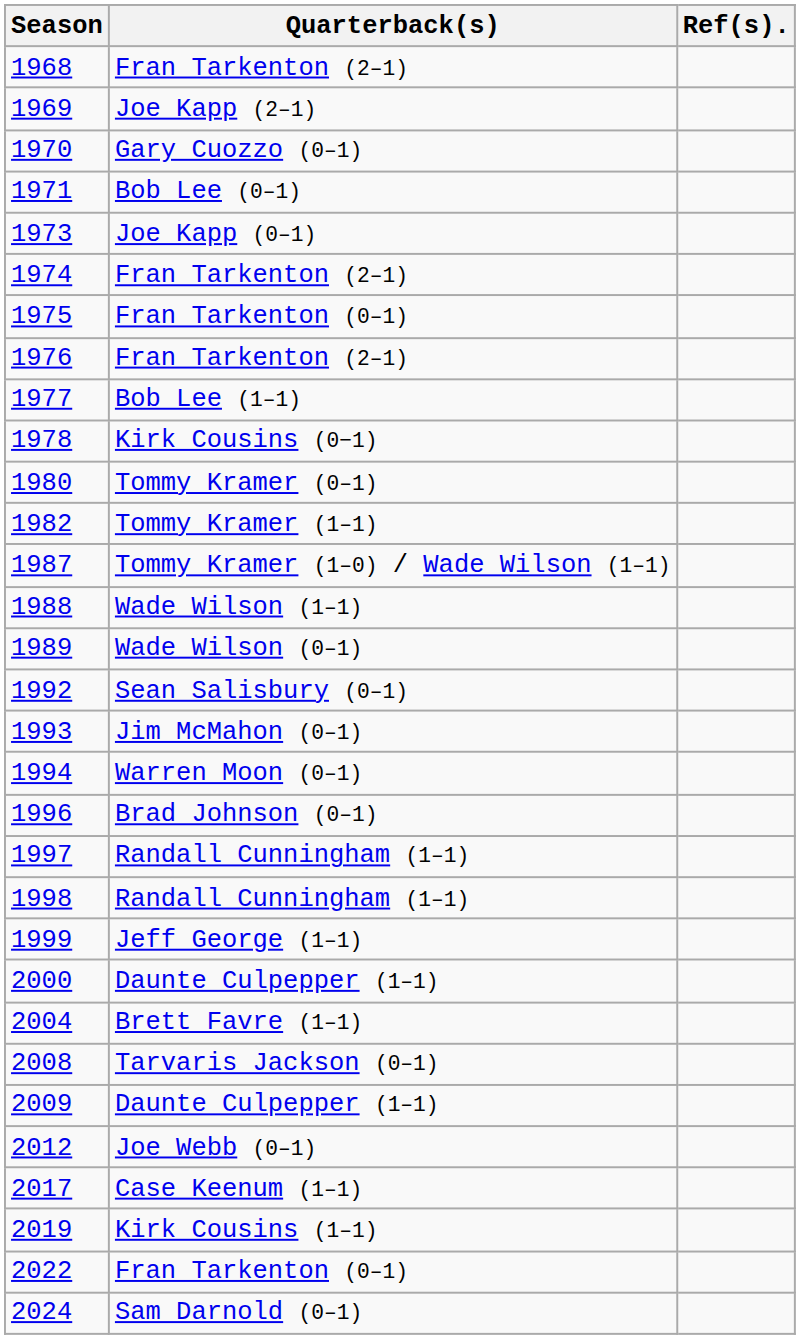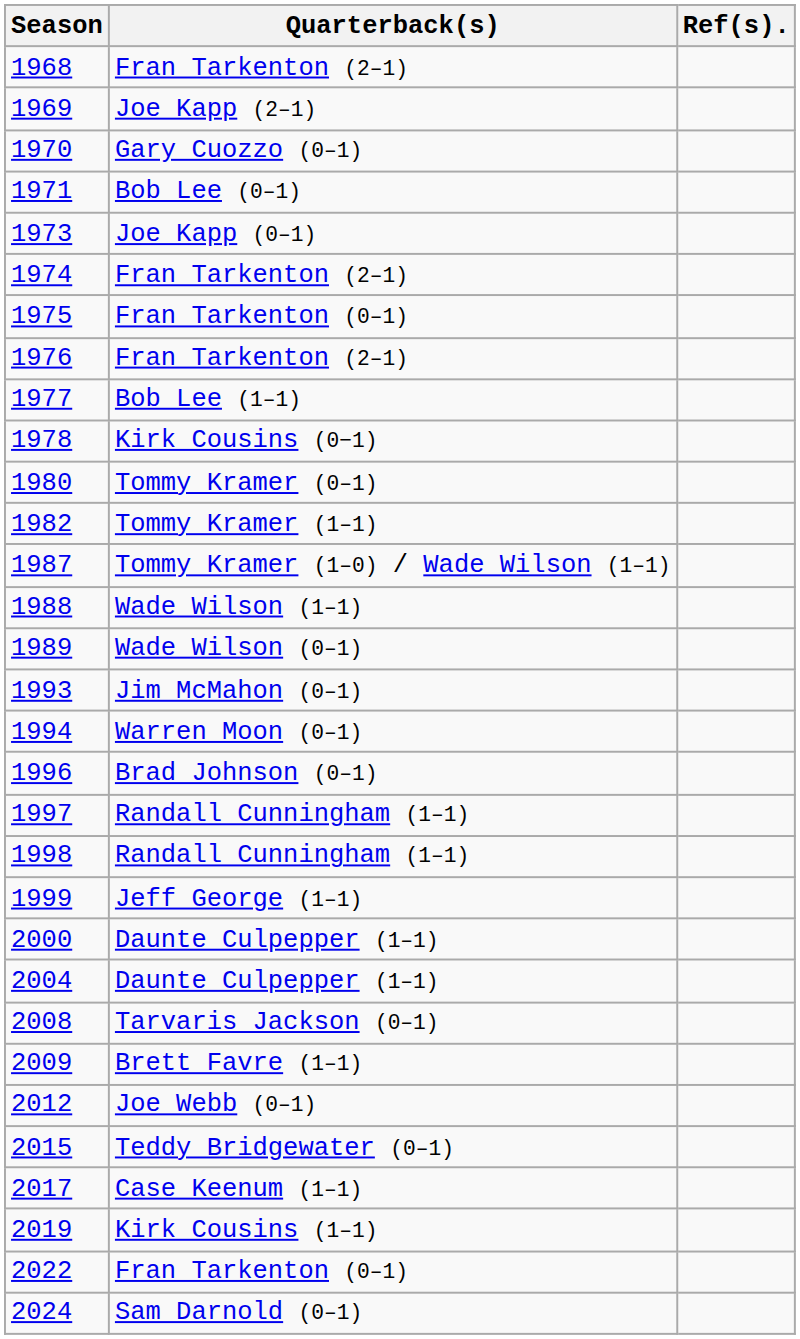- row: 1992 | Sean Salisbury (0–1)
2004 | Quarterback(s): Brett Favre (1–1) -> Daunte Culpepper (1–1)
2009 | Quarterback(s): Daunte Culpepper (1–1) -> Brett Favre (1–1)
+ row: 2015 | Teddy Bridgewater (0–1)
